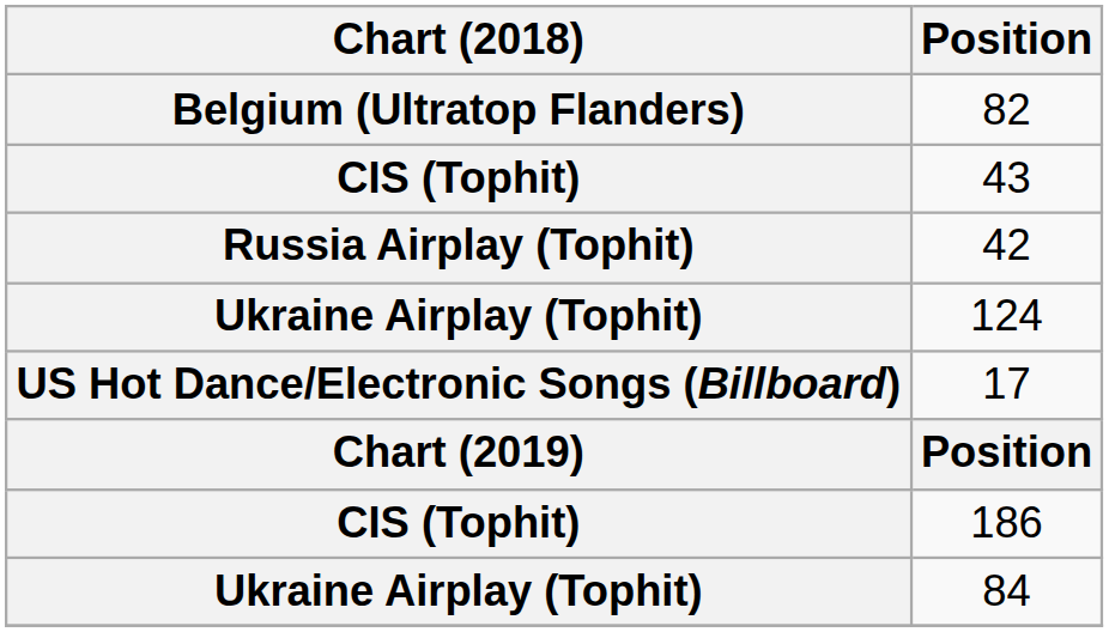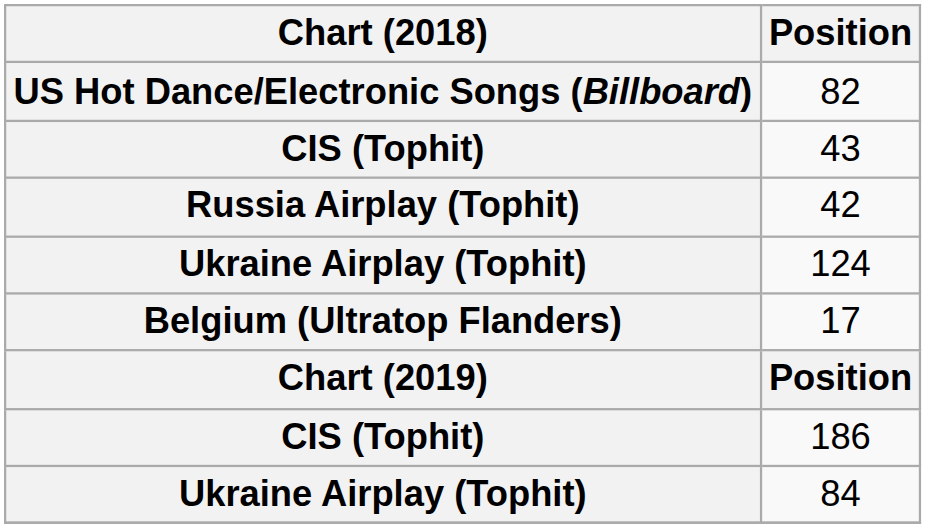82 | Chart (2018): Belgium (Ultratop Flanders) -> US Hot Dance/Electronic Songs (Billboard)
17 | Chart (2018): US Hot Dance/Electronic Songs (Billboard) -> Belgium (Ultratop Flanders)
